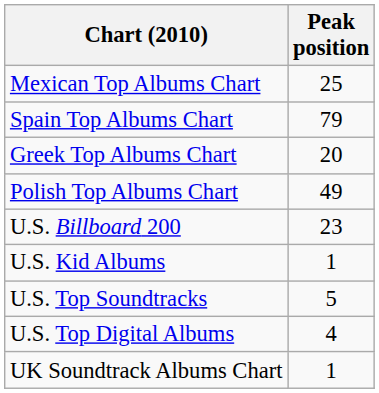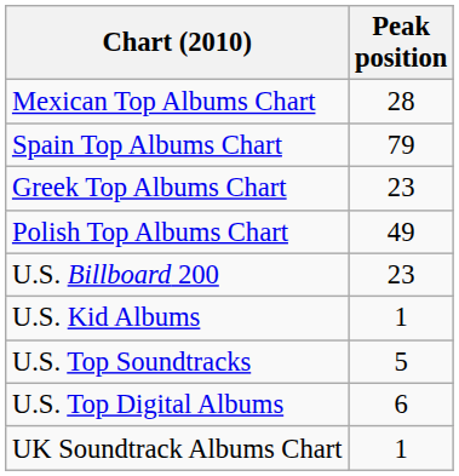Mexican Top Albums Chart | Peak position: 25 -> 28
Greek Top Albums Chart | Peak position: 20 -> 23
U.S. Top Digital Albums | Peak position: 4 -> 6
